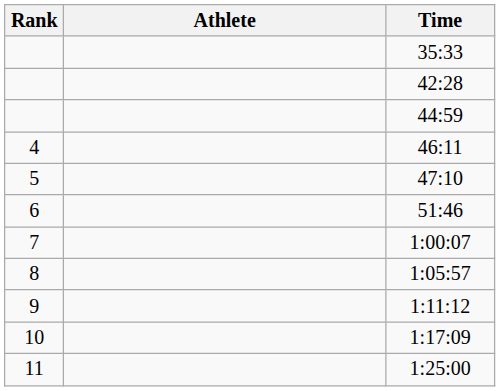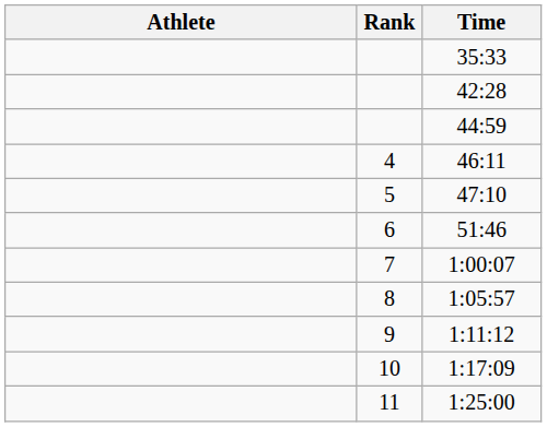columns swapped: Rank <-> Athlete
